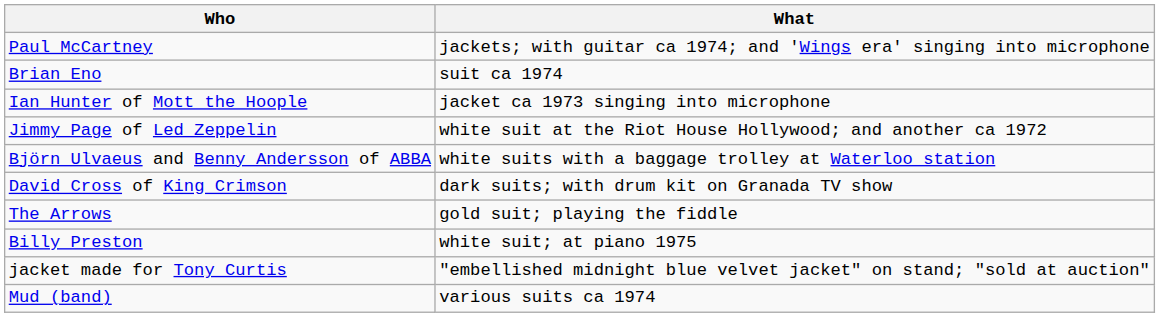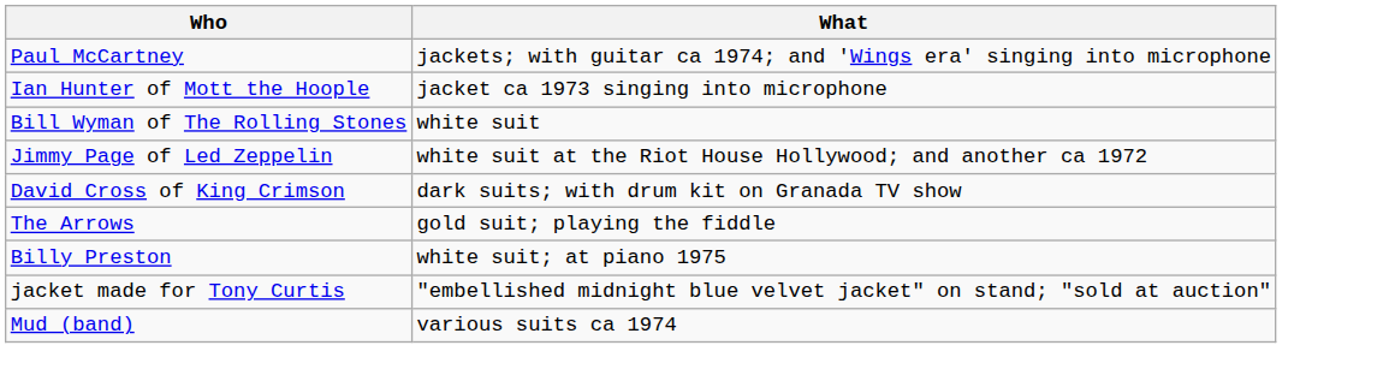- row: Brian Eno | suit ca 1974
+ row: Bill Wyman of The Rolling Stones | white suit
- row: Björn Ulvaeus and Benny Andersson of ABBA | white suits with a baggage trolley at Waterloo station
